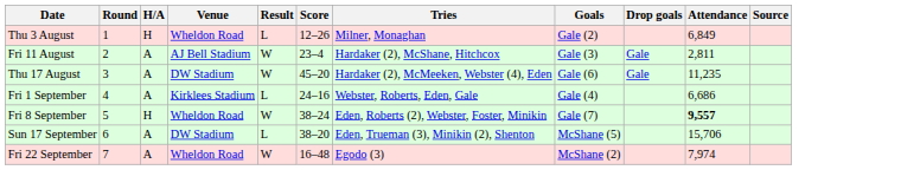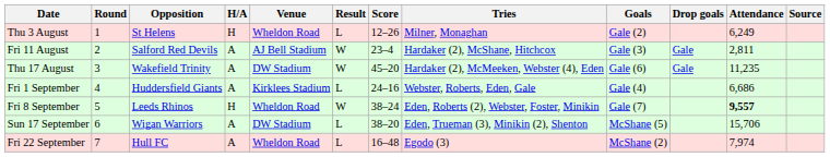+ column: Opposition | St Helens | Salford Red Devils | Wakefield Trinity | Huddersfield Giants | Leeds Rhinos | Wigan Warriors | Hull FC
Thu 3 August | Attendance: 6,849 -> 6,249
Fri 22 September | Result: W -> L
